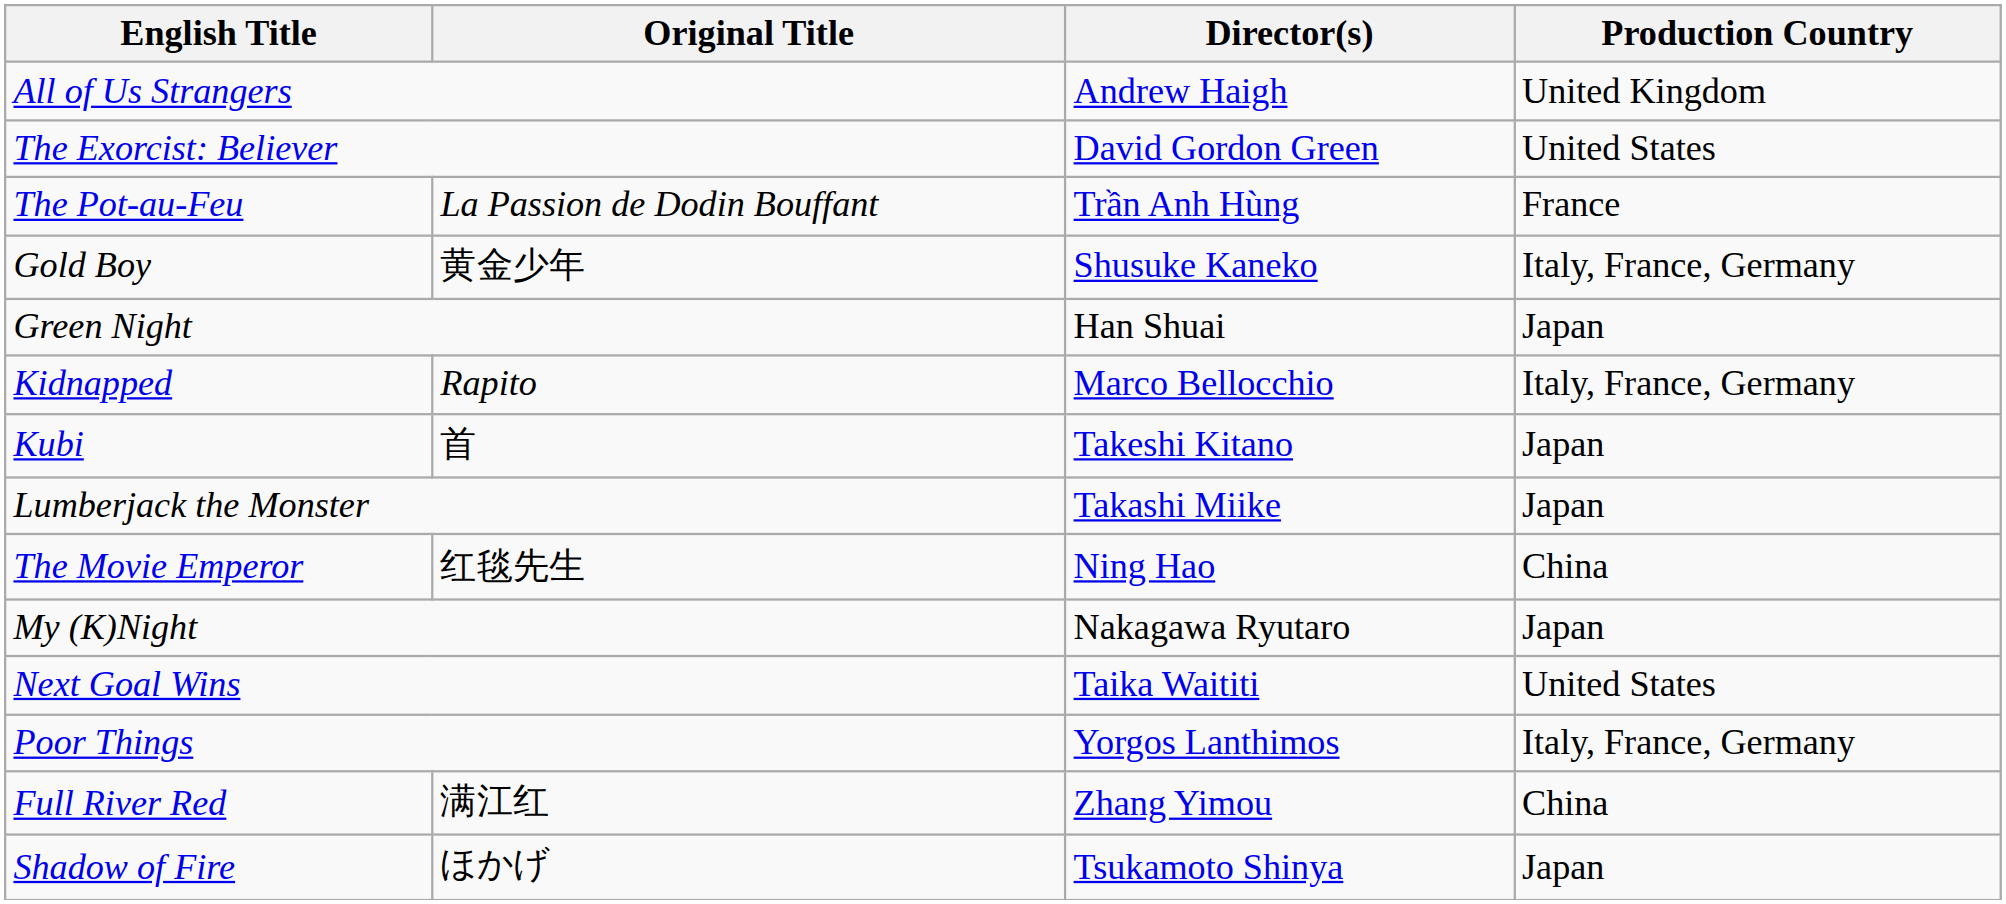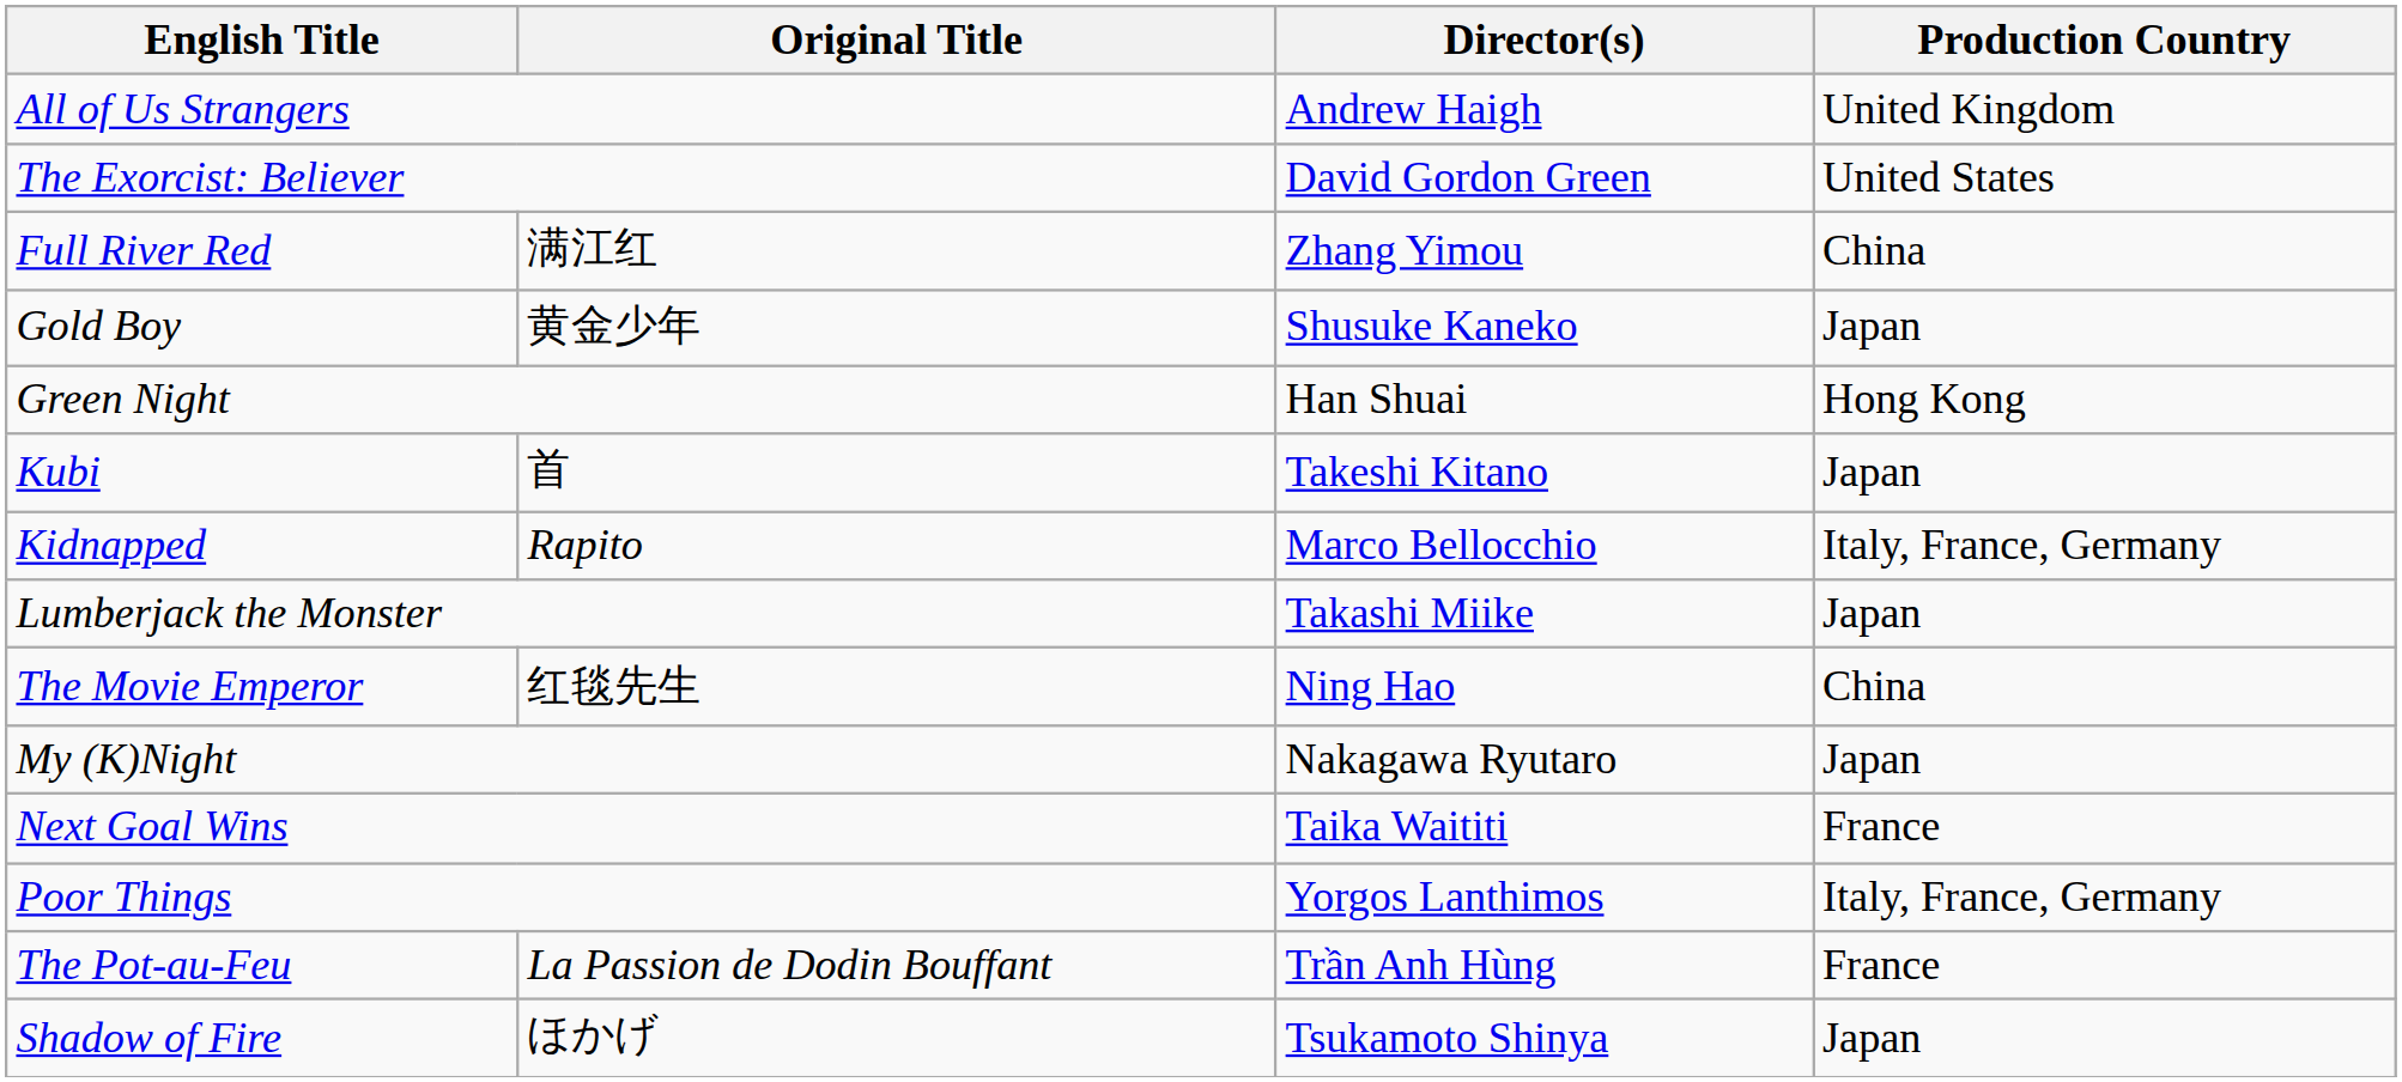rows swapped: Full River Red <-> The Pot-au-Feu
Gold Boy | Production Country: Italy, France, Germany -> Japan
Green Night | Production Country: Japan -> Hong Kong
rows swapped: Kidnapped <-> Kubi
Next Goal Wins | Production Country: United States -> France
